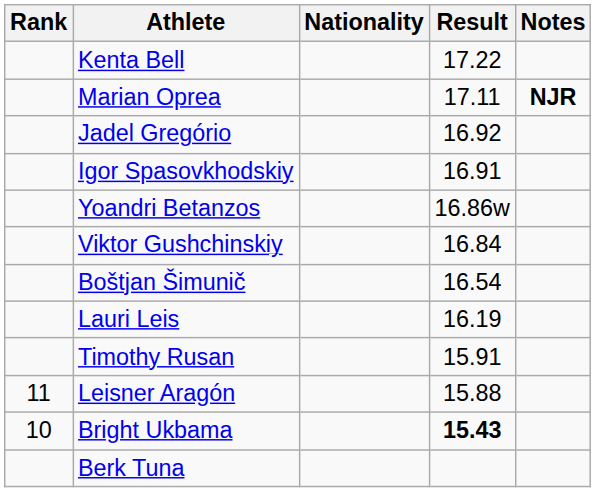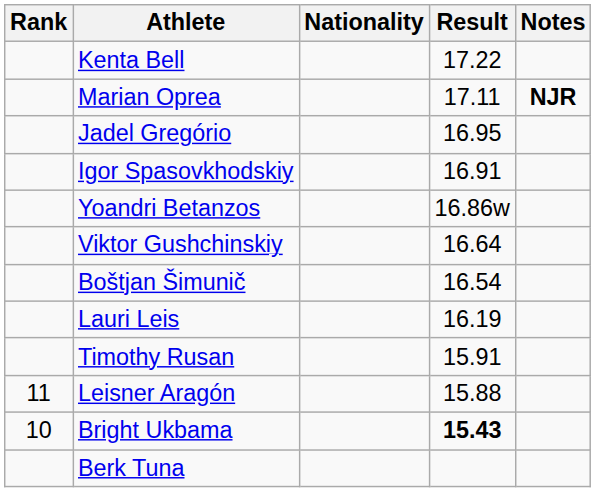Jadel Gregório | Result: 16.92 -> 16.95
Viktor Gushchinskiy | Result: 16.84 -> 16.64
